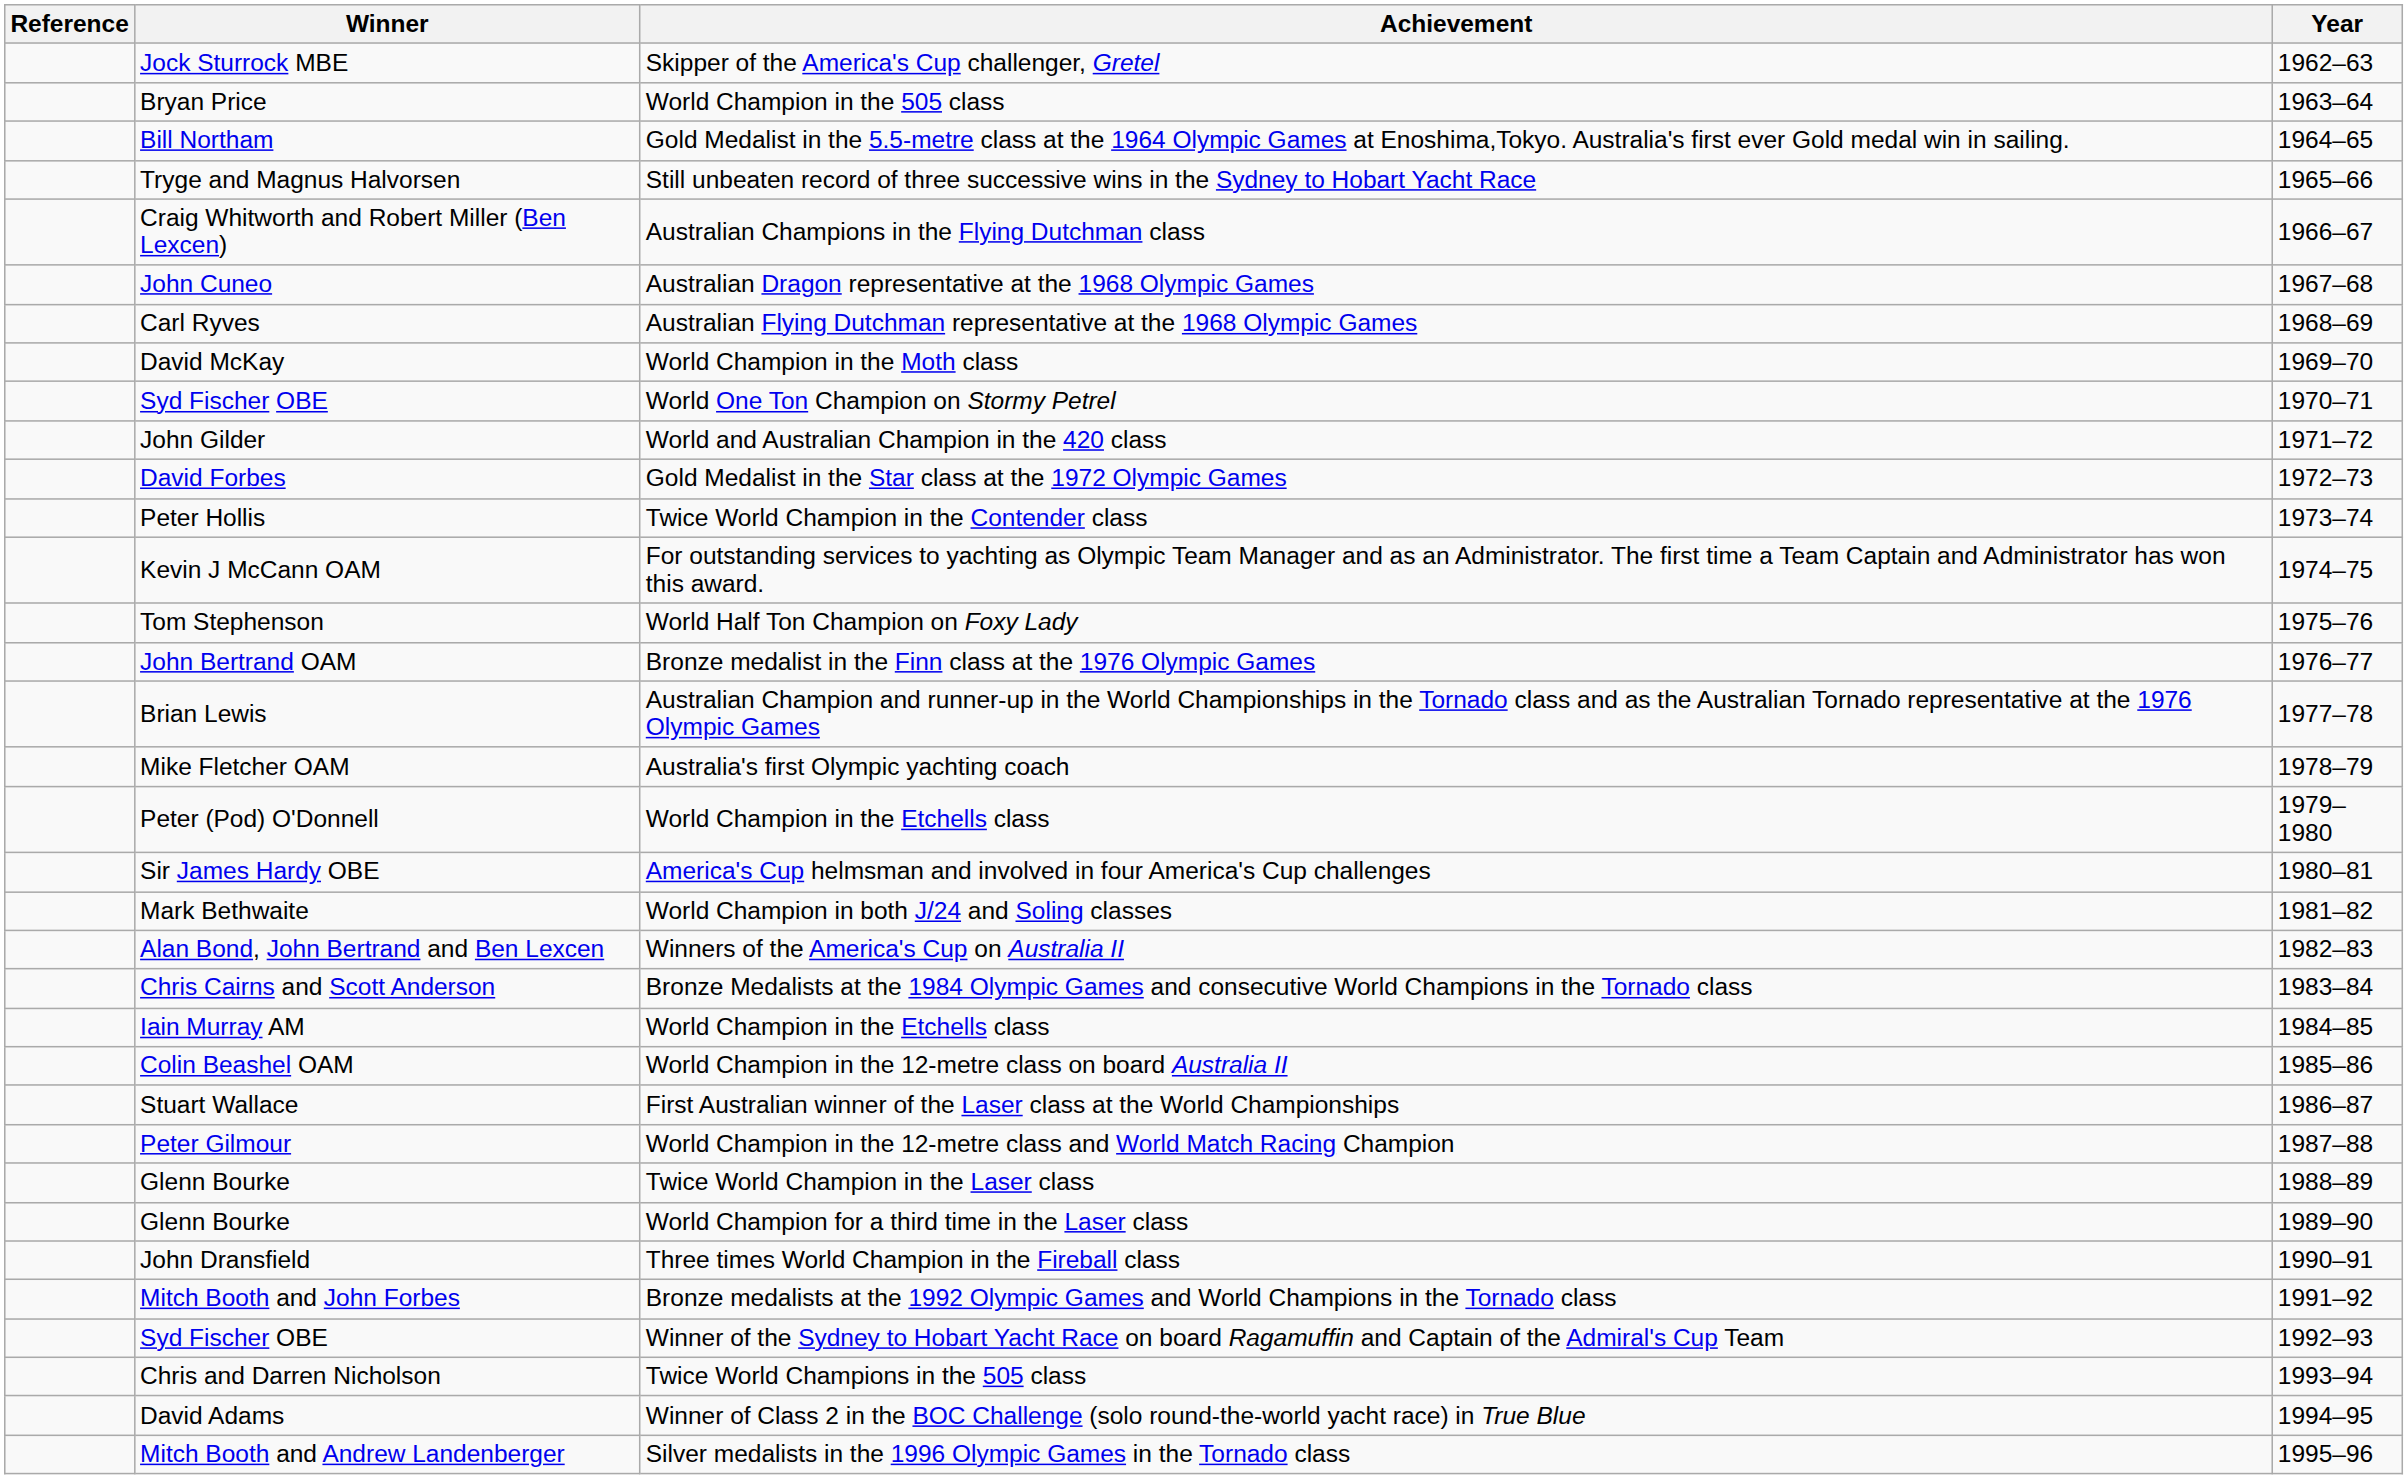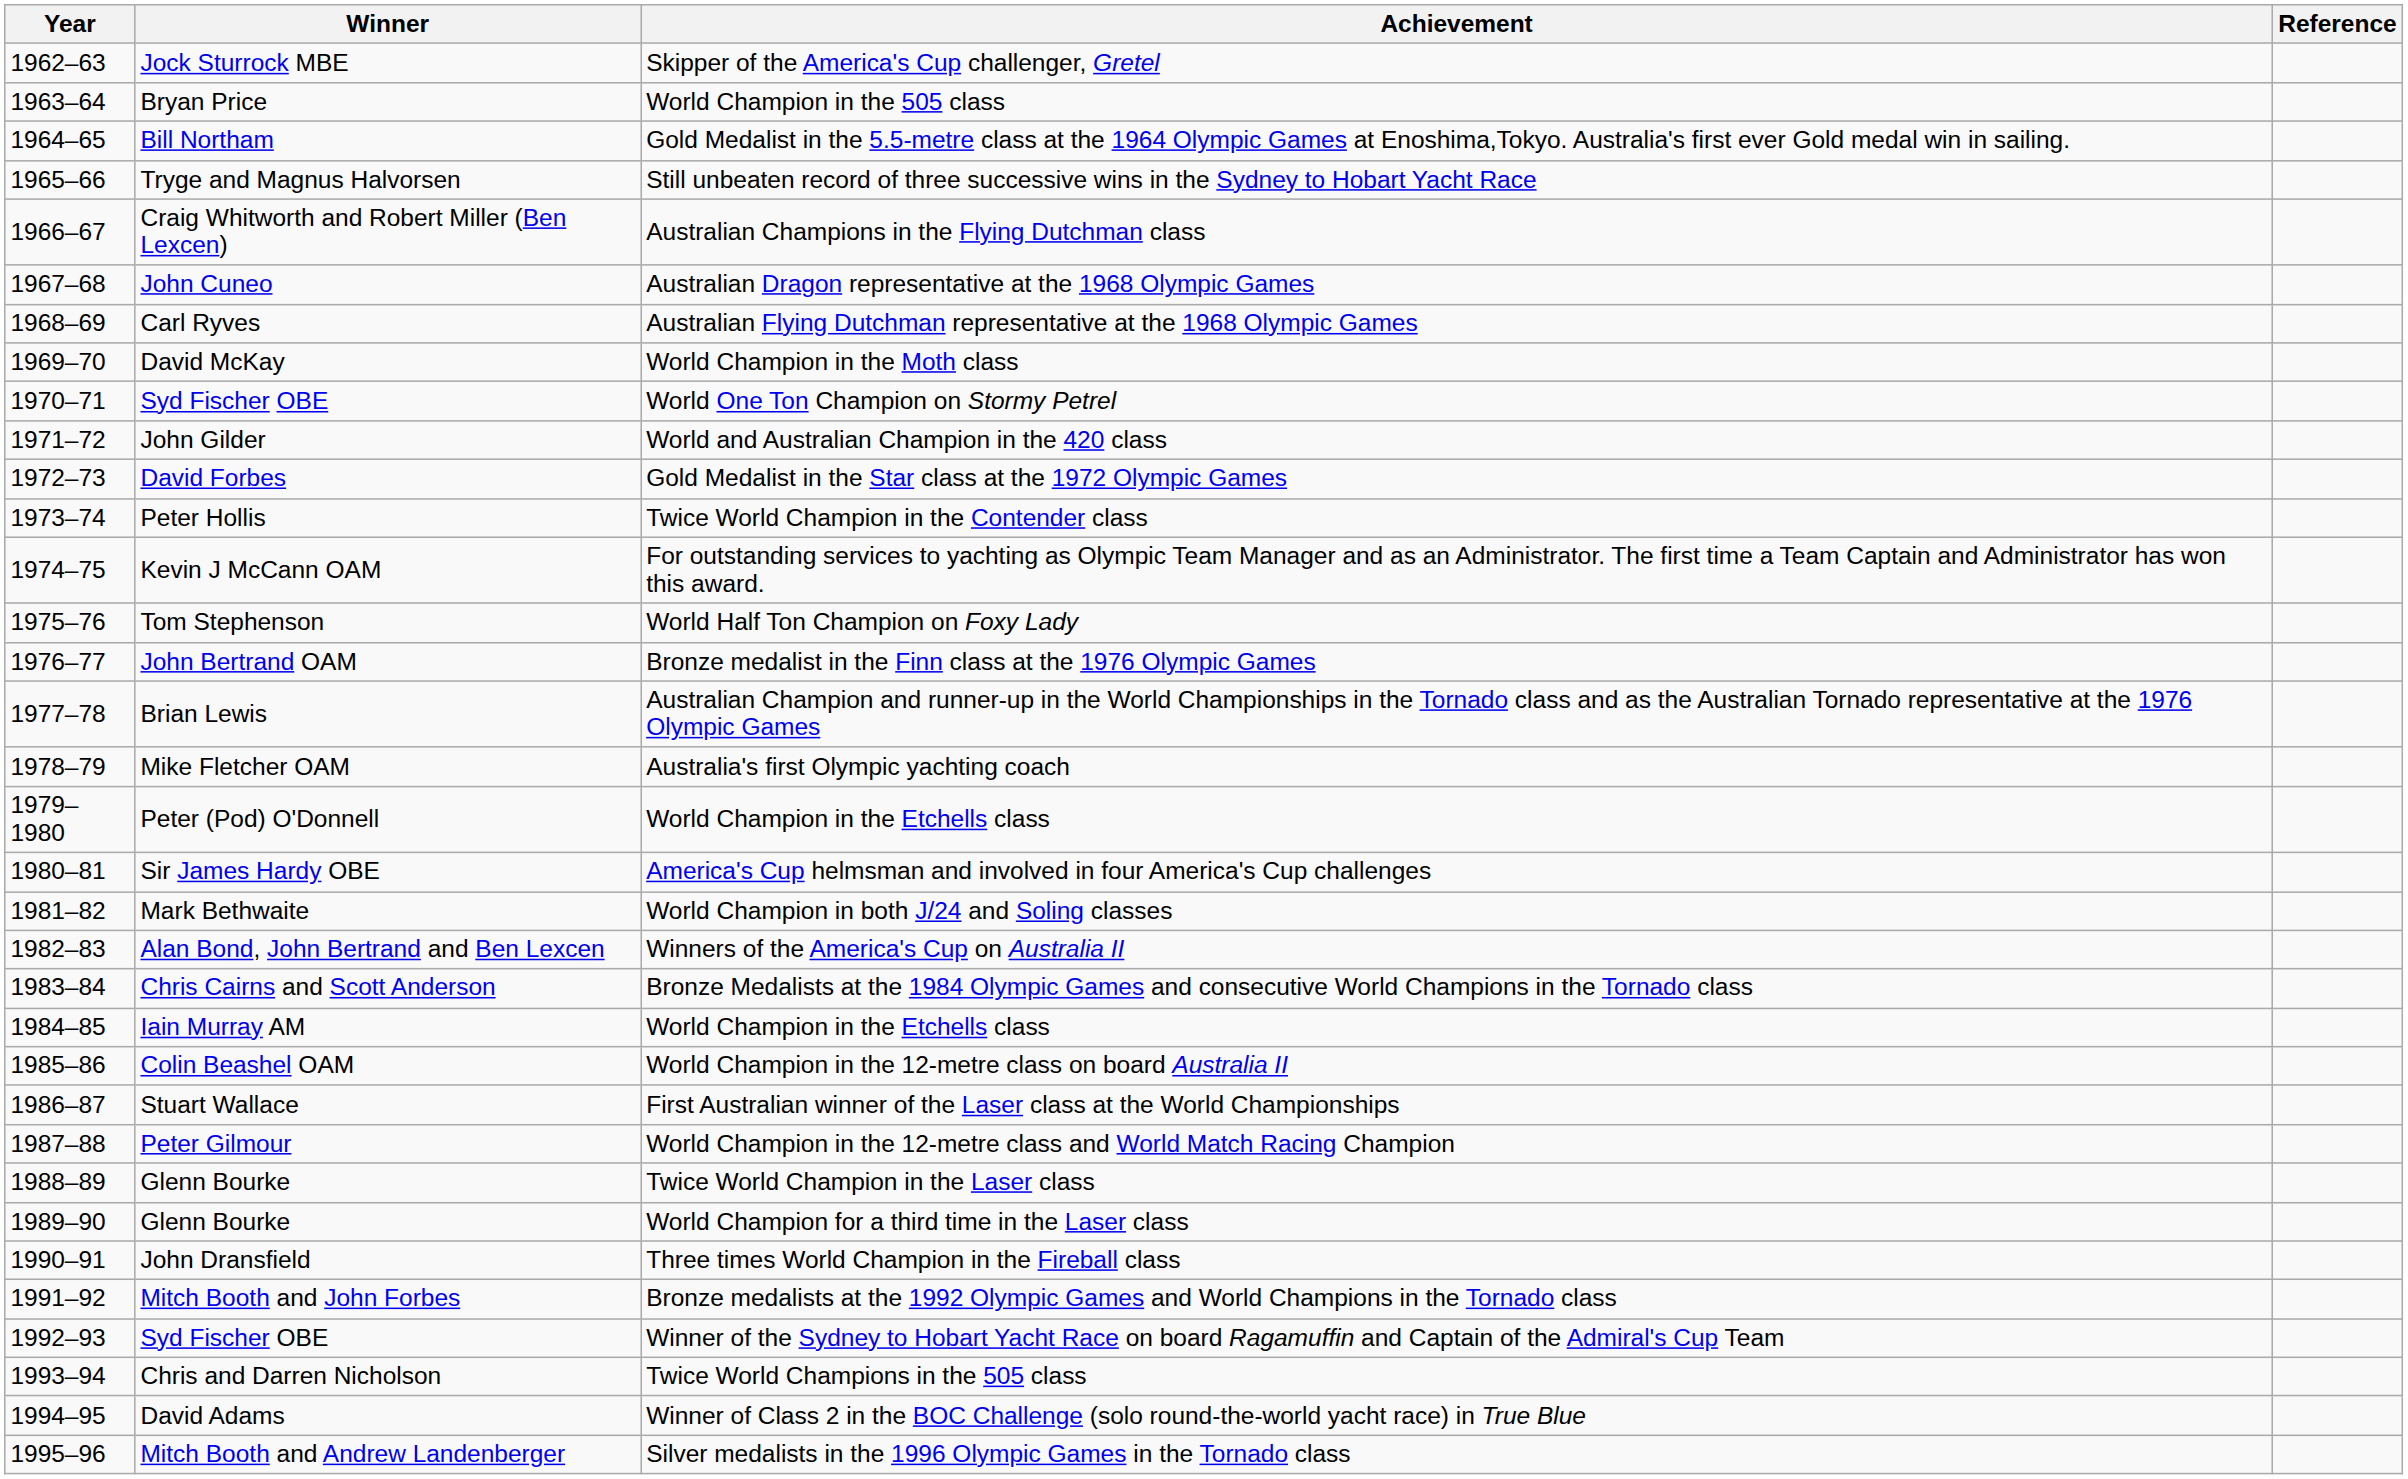columns swapped: Year <-> Reference
